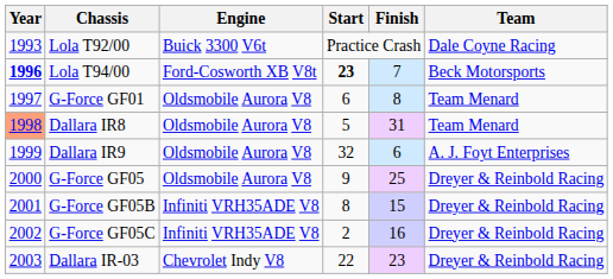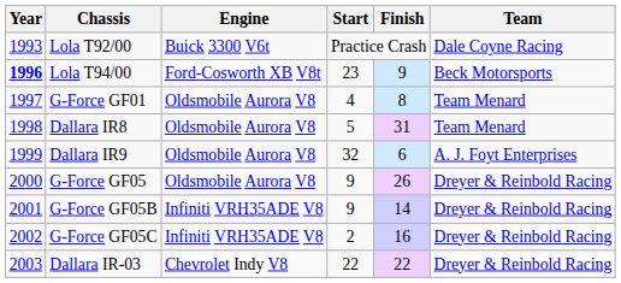Lola T94/00 | Start: bold -> normal
Lola T94/00 | Finish: 7 -> 9
G-Force GF01 | Start: 6 -> 4
Dallara IR8 | Year: lightsalmon background -> no background
G-Force GF05 | Finish: 25 -> 26
G-Force GF05B | Start: 8 -> 9
G-Force GF05B | Finish: 15 -> 14
Dallara IR-03 | Finish: 23 -> 22
